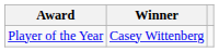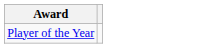- column: Winner | Casey Wittenberg
